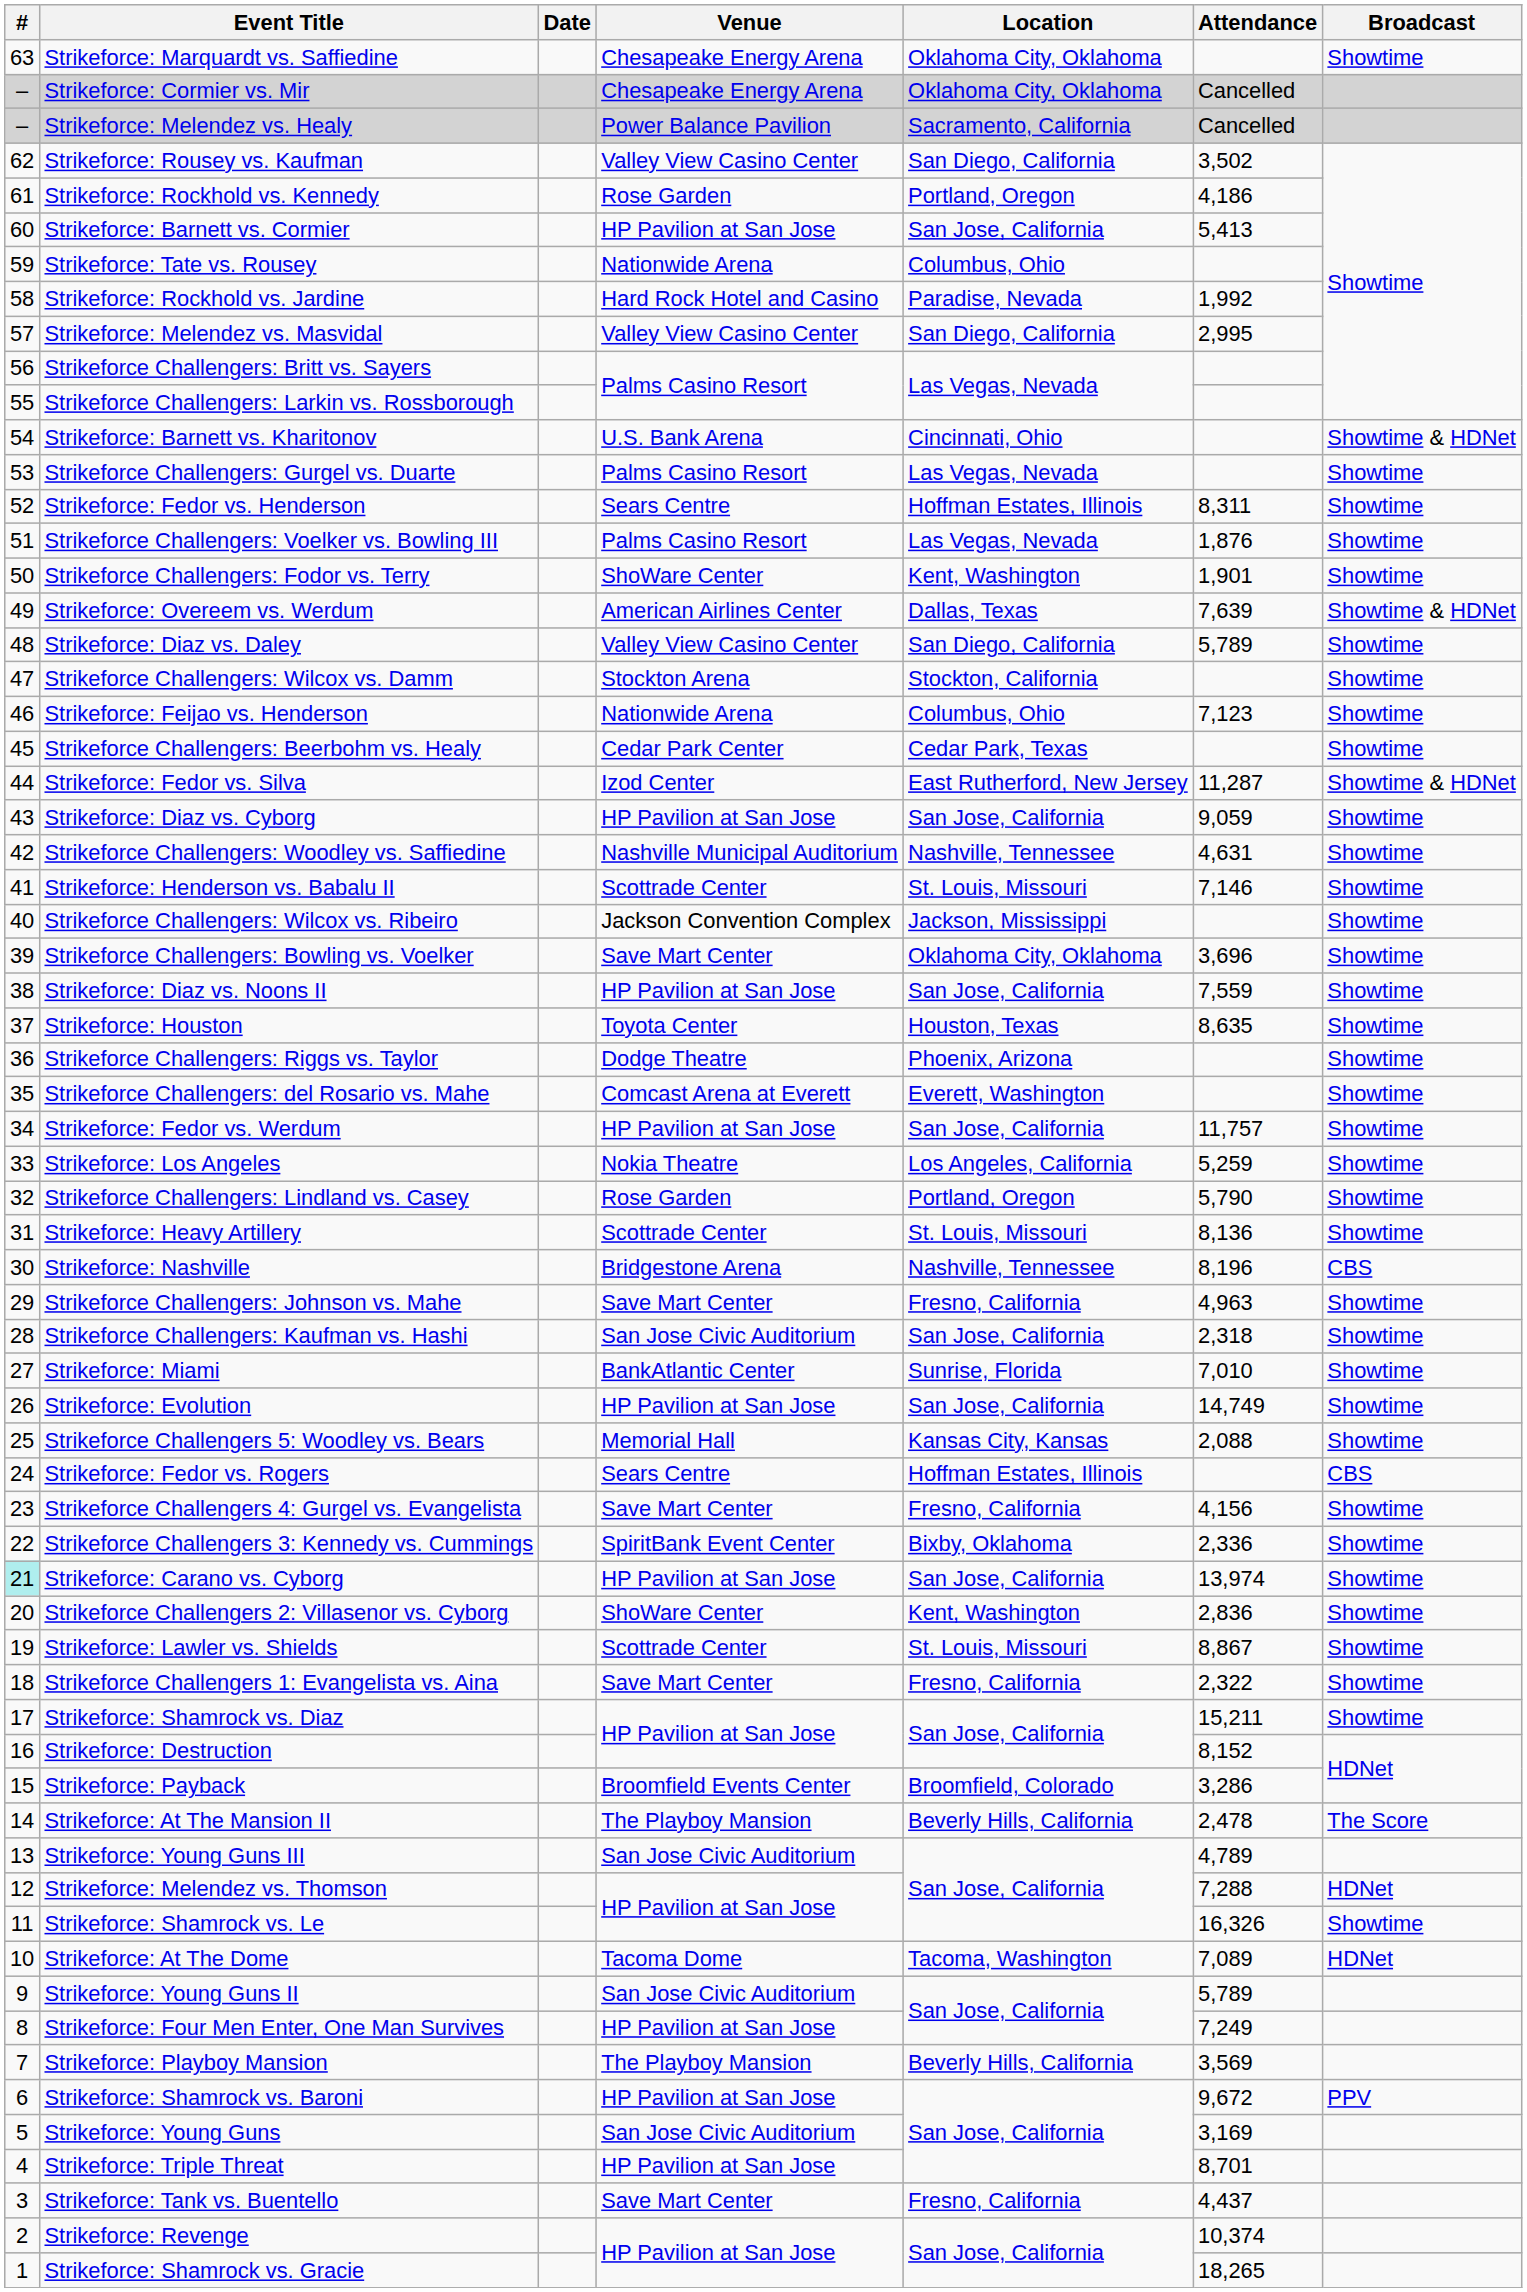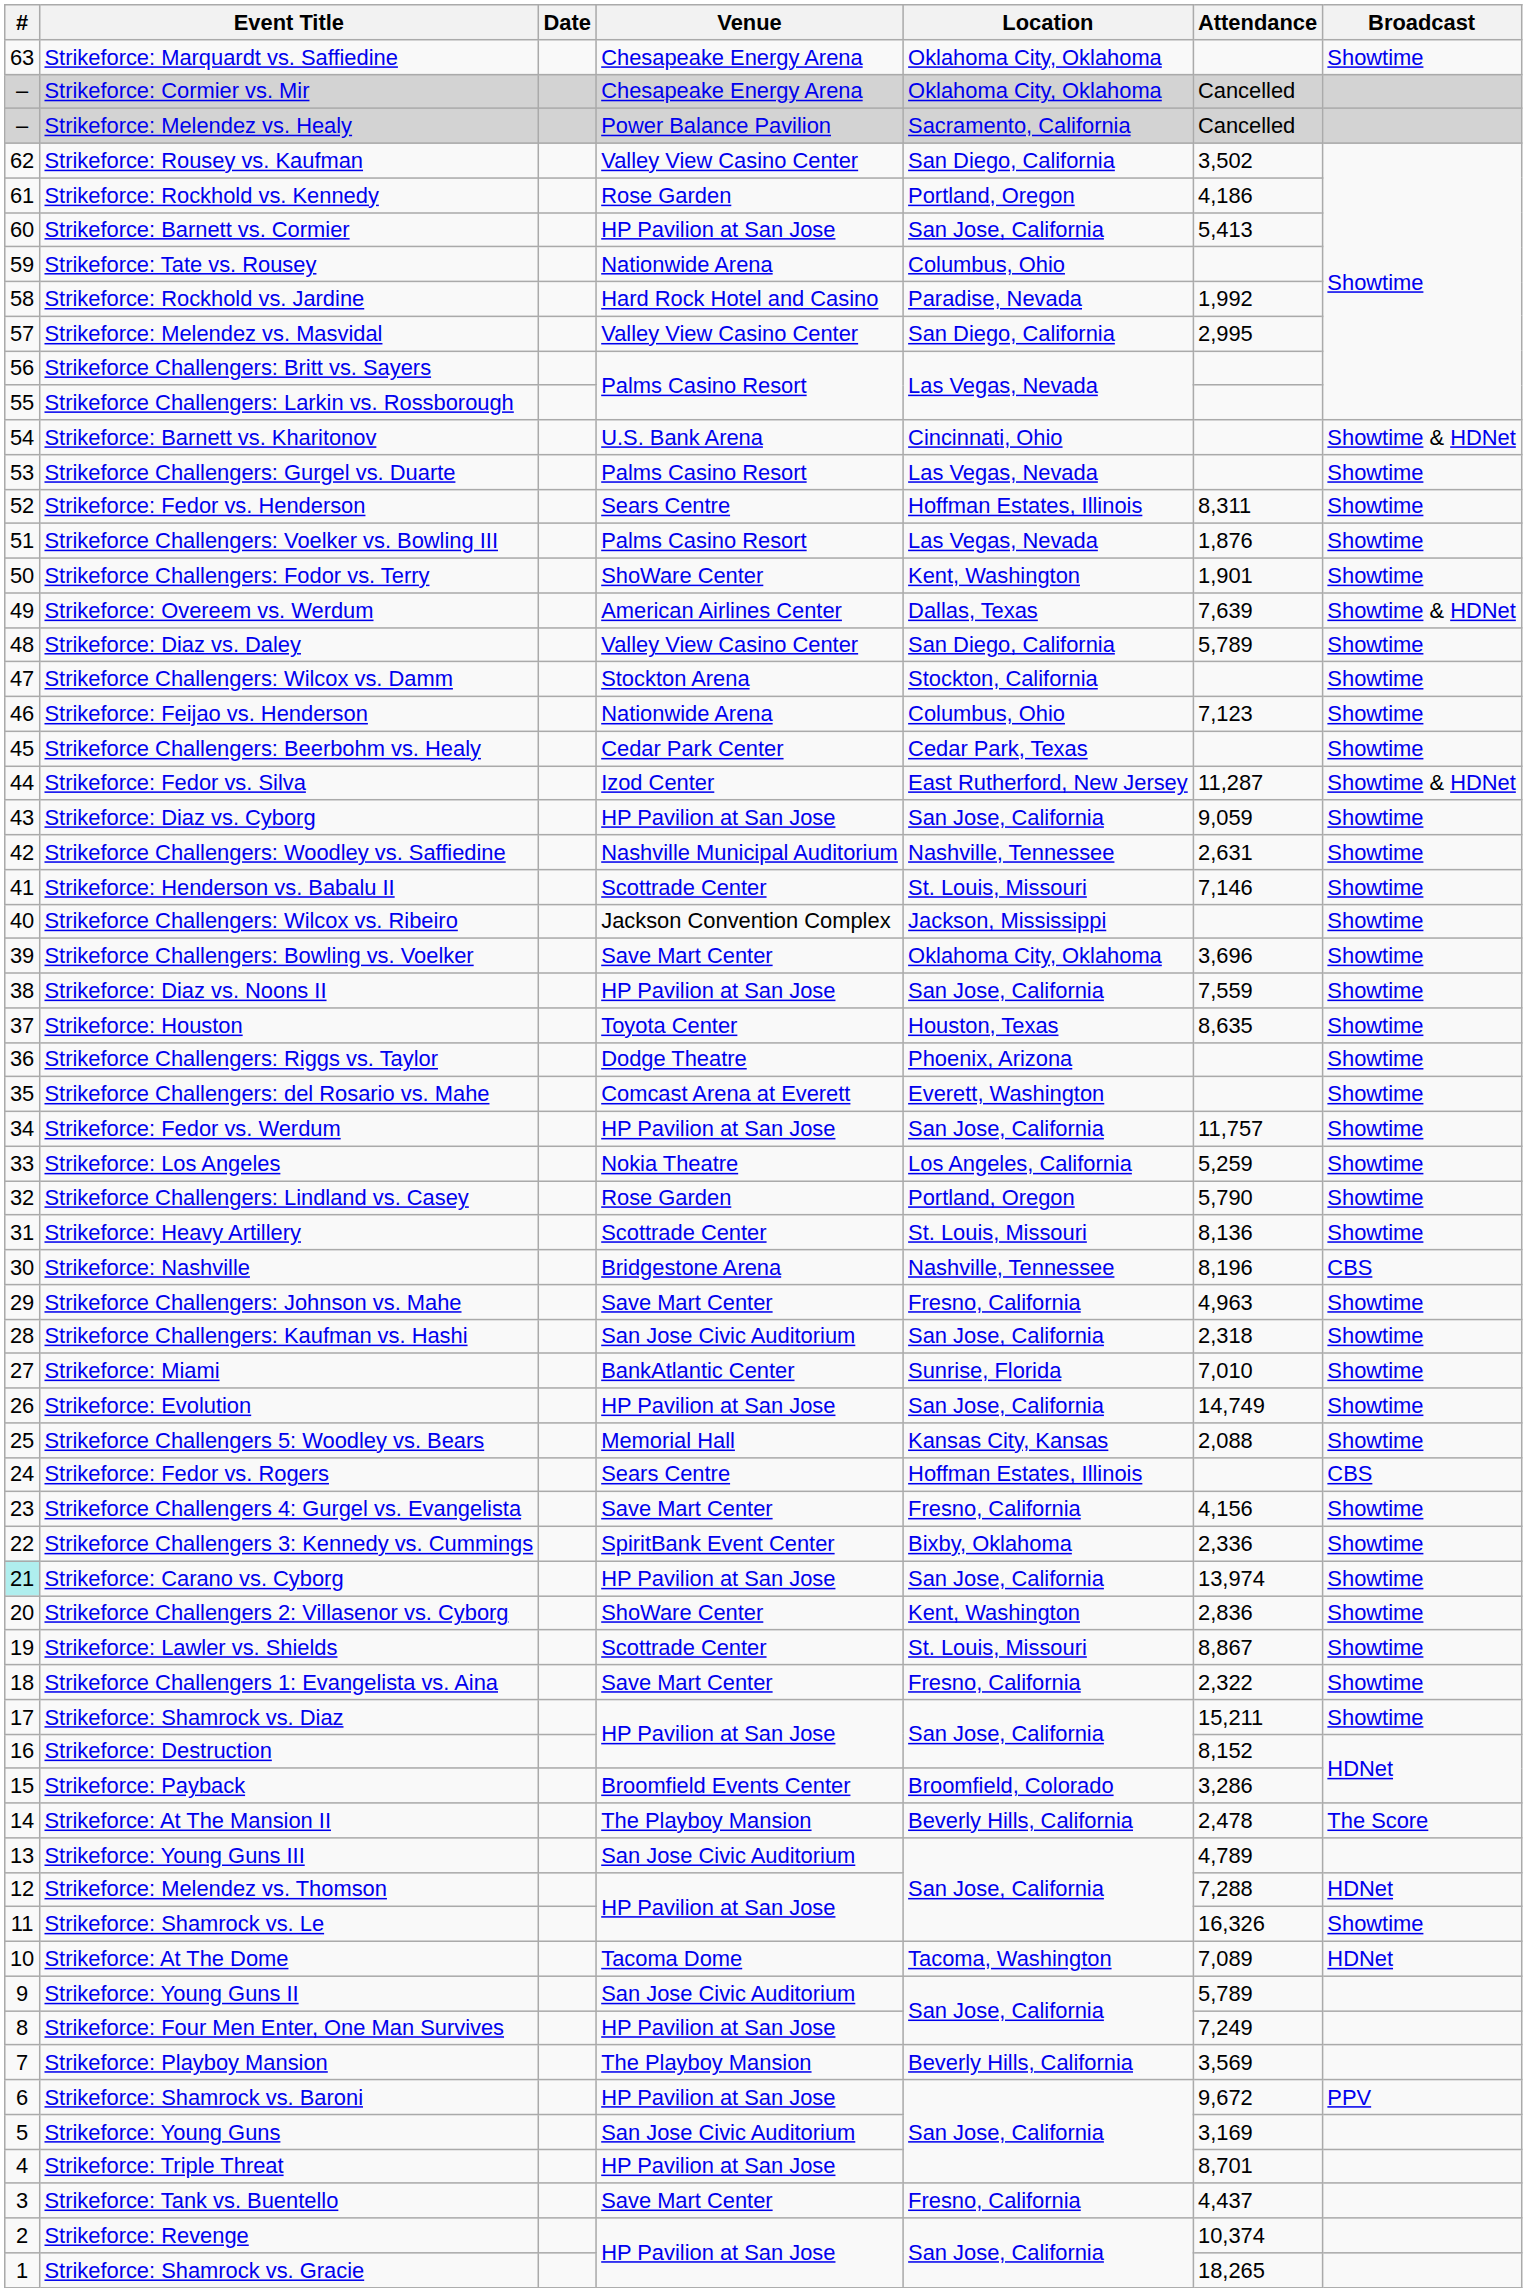Strikeforce Challengers: Woodley vs. Saffiedine | Attendance: 4,631 -> 2,631
